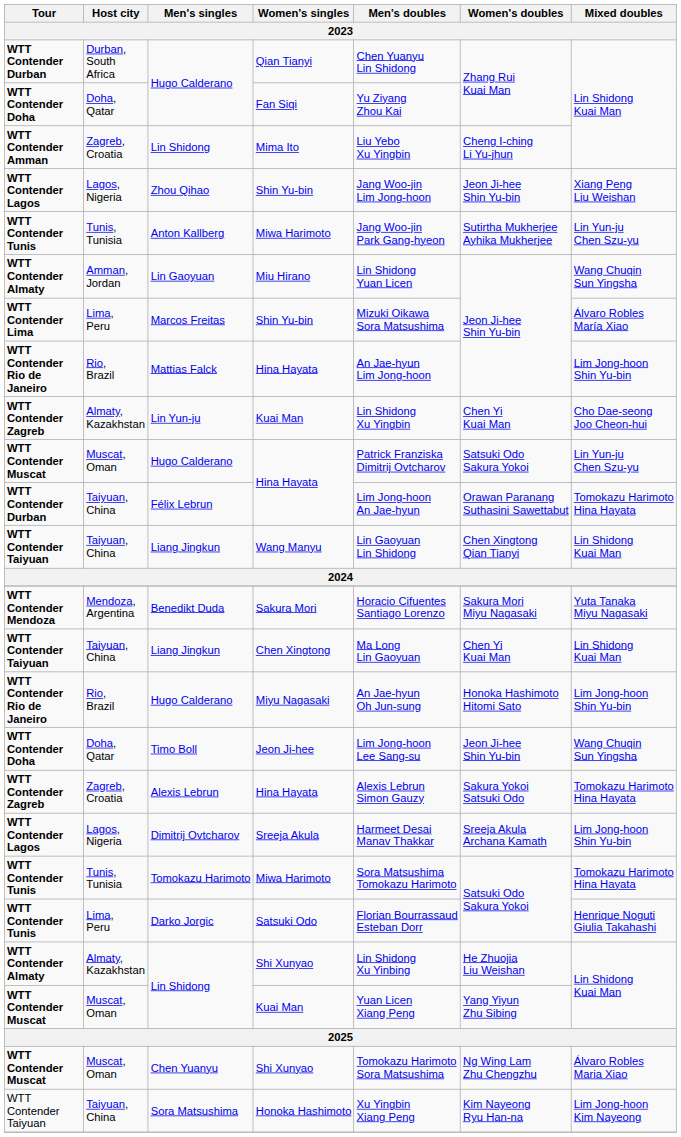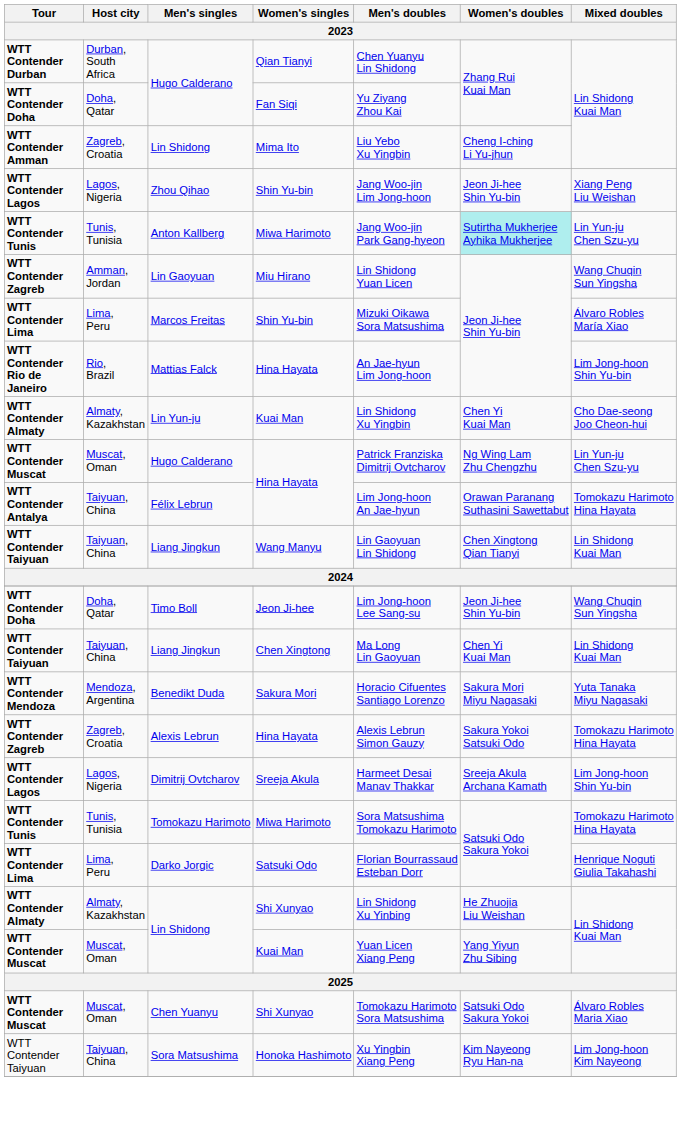Anton Kallberg | Women's doubles: no background -> paleturquoise background
Lin Gaoyuan | Tour: WTT Contender Almaty -> WTT Contender Zagreb
Lin Yun-ju | Tour: WTT Contender Zagreb -> WTT Contender Almaty
Hugo Calderano / Hina Hayata | Women's doubles: Satsuki Odo Sakura Yokoi -> Ng Wing Lam Zhu Chengzhu
Félix Lebrun | Tour: WTT Contender Durban -> WTT Contender Antalya
rows swapped: Timo Boll <-> Benedikt Duda
- row: WTT Contender Rio de Janeiro | Rio, Brazil | Hugo Calderano | Miyu Nagasaki | An Jae-hyun Oh Jun-sung | Honoka Hashimoto Hitomi Sato | Lim Jong-hoon Shin Yu-bin
Darko Jorgic | Tour: WTT Contender Tunis -> WTT Contender Lima
Chen Yuanyu | Women's doubles: Ng Wing Lam Zhu Chengzhu -> Satsuki Odo Sakura Yokoi
